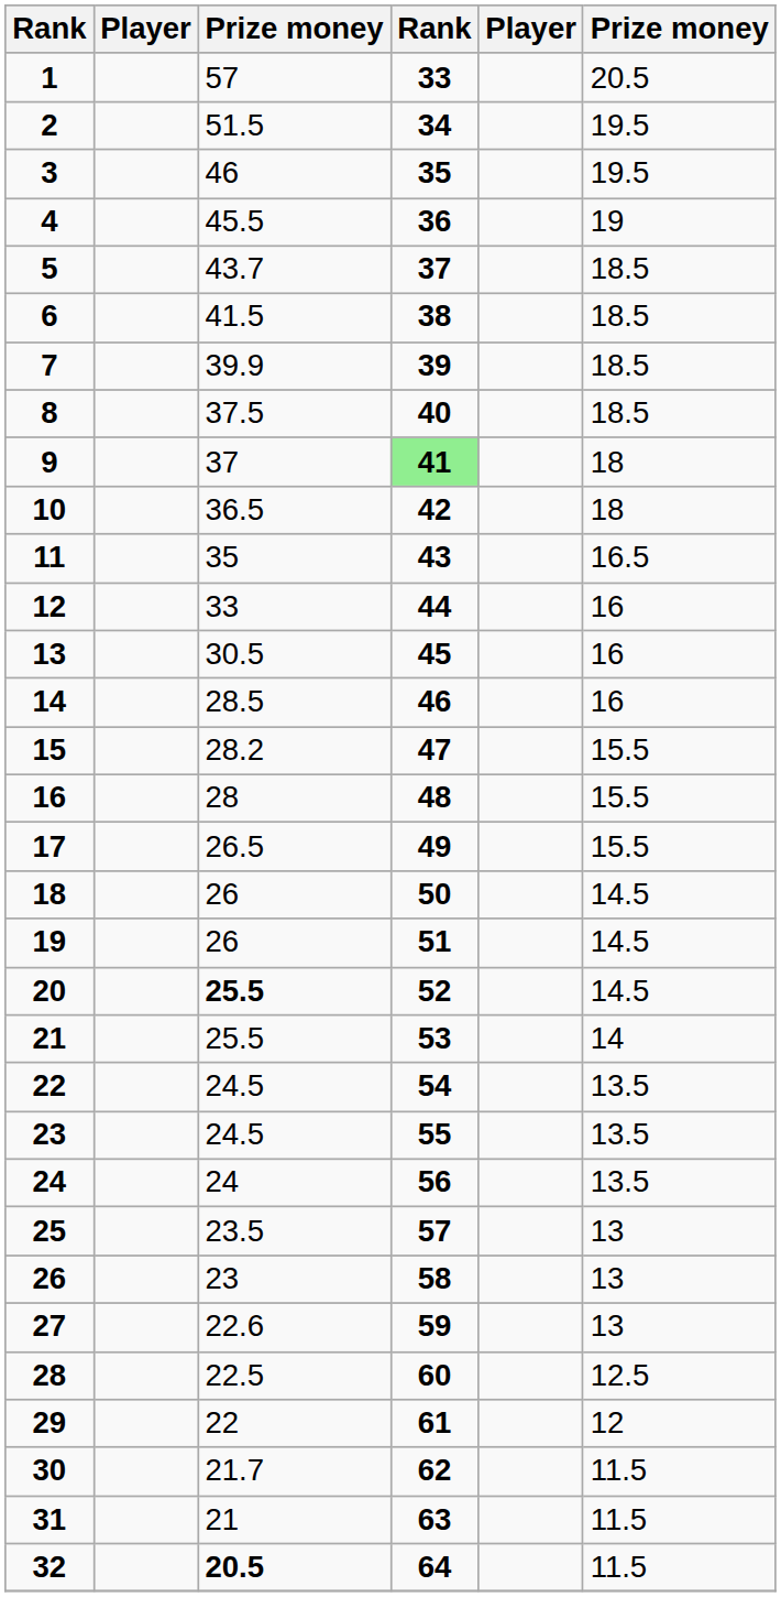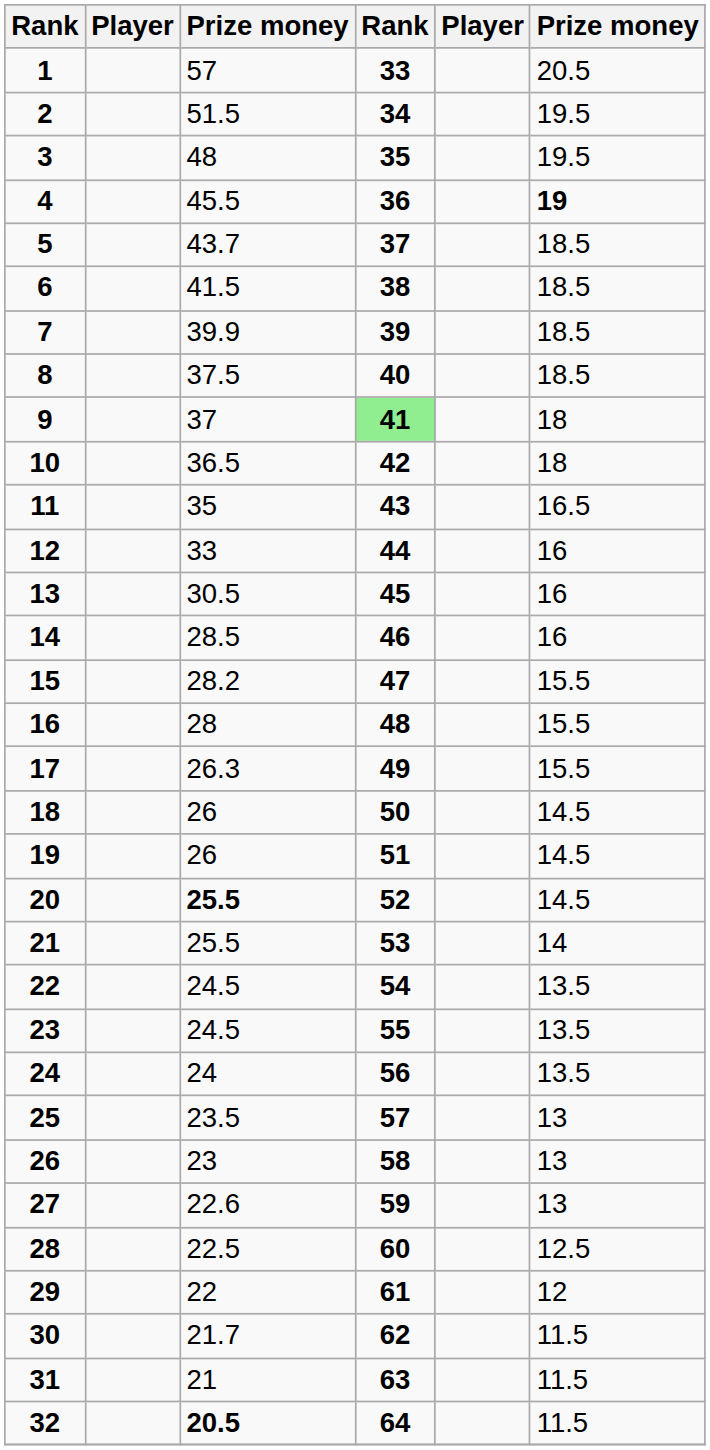3 | column 3: 46 -> 48
4 | column 6: normal -> bold
17 | column 3: 26.5 -> 26.3
